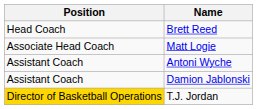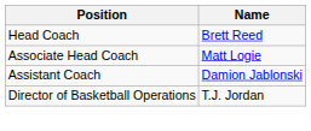- row: Assistant Coach | Antoni Wyche
T.J. Jordan | Position: gold background -> no background
